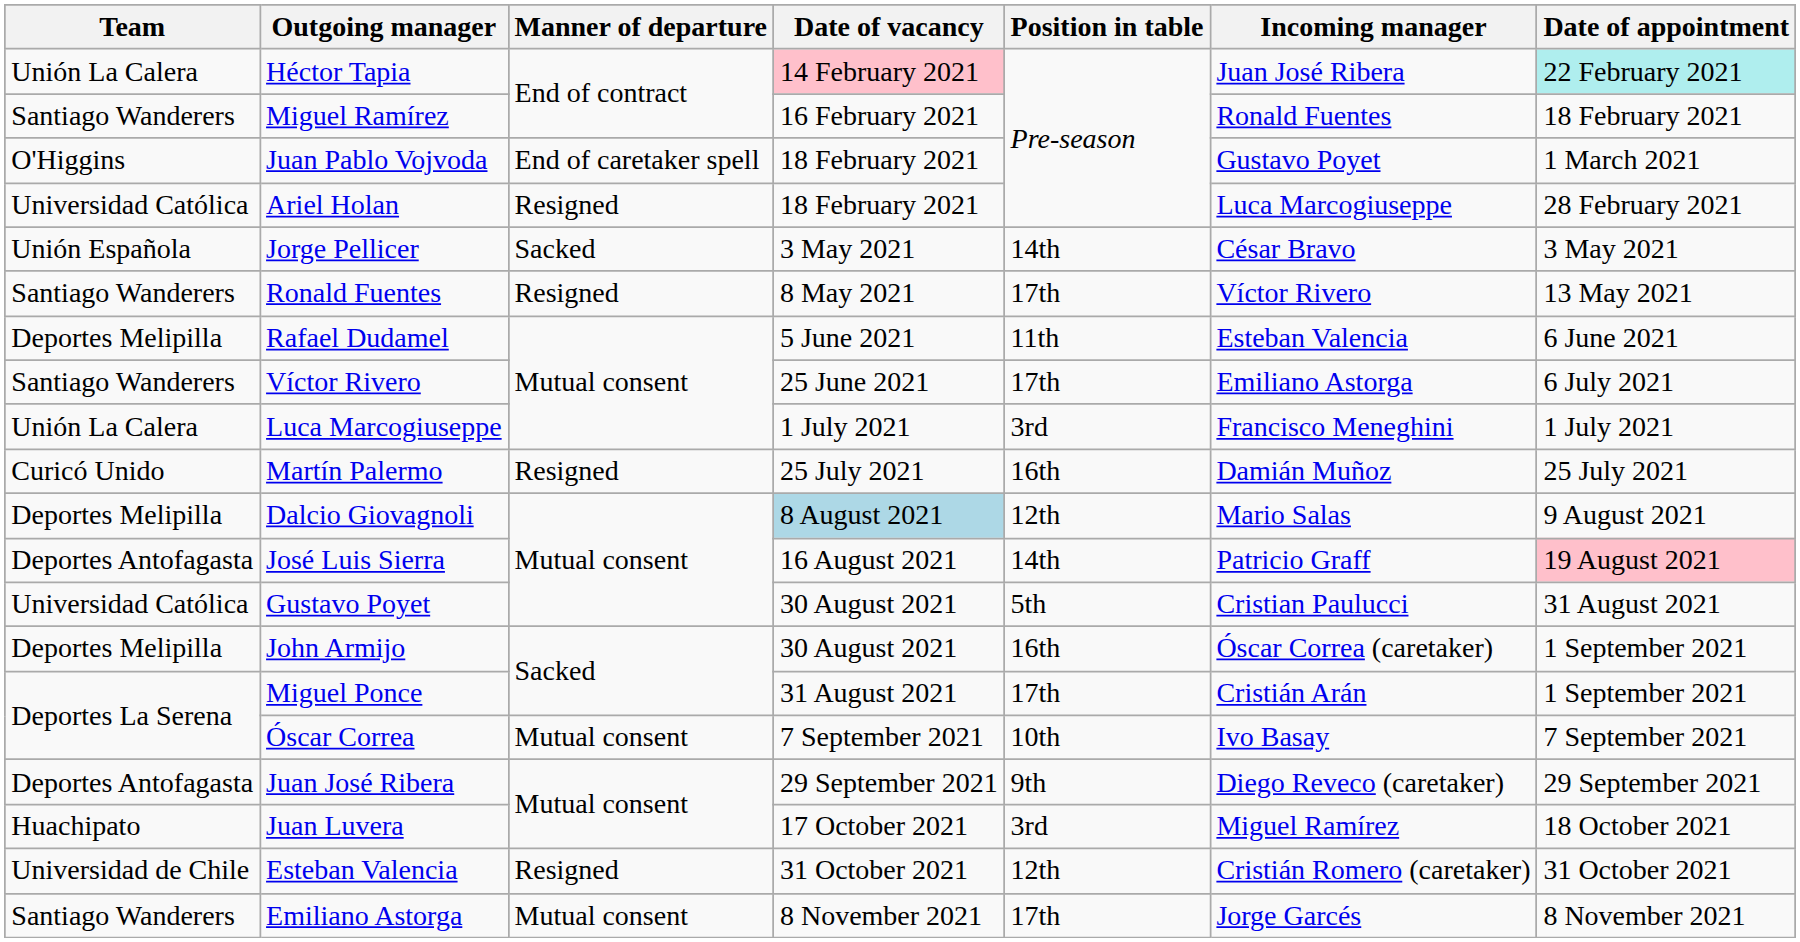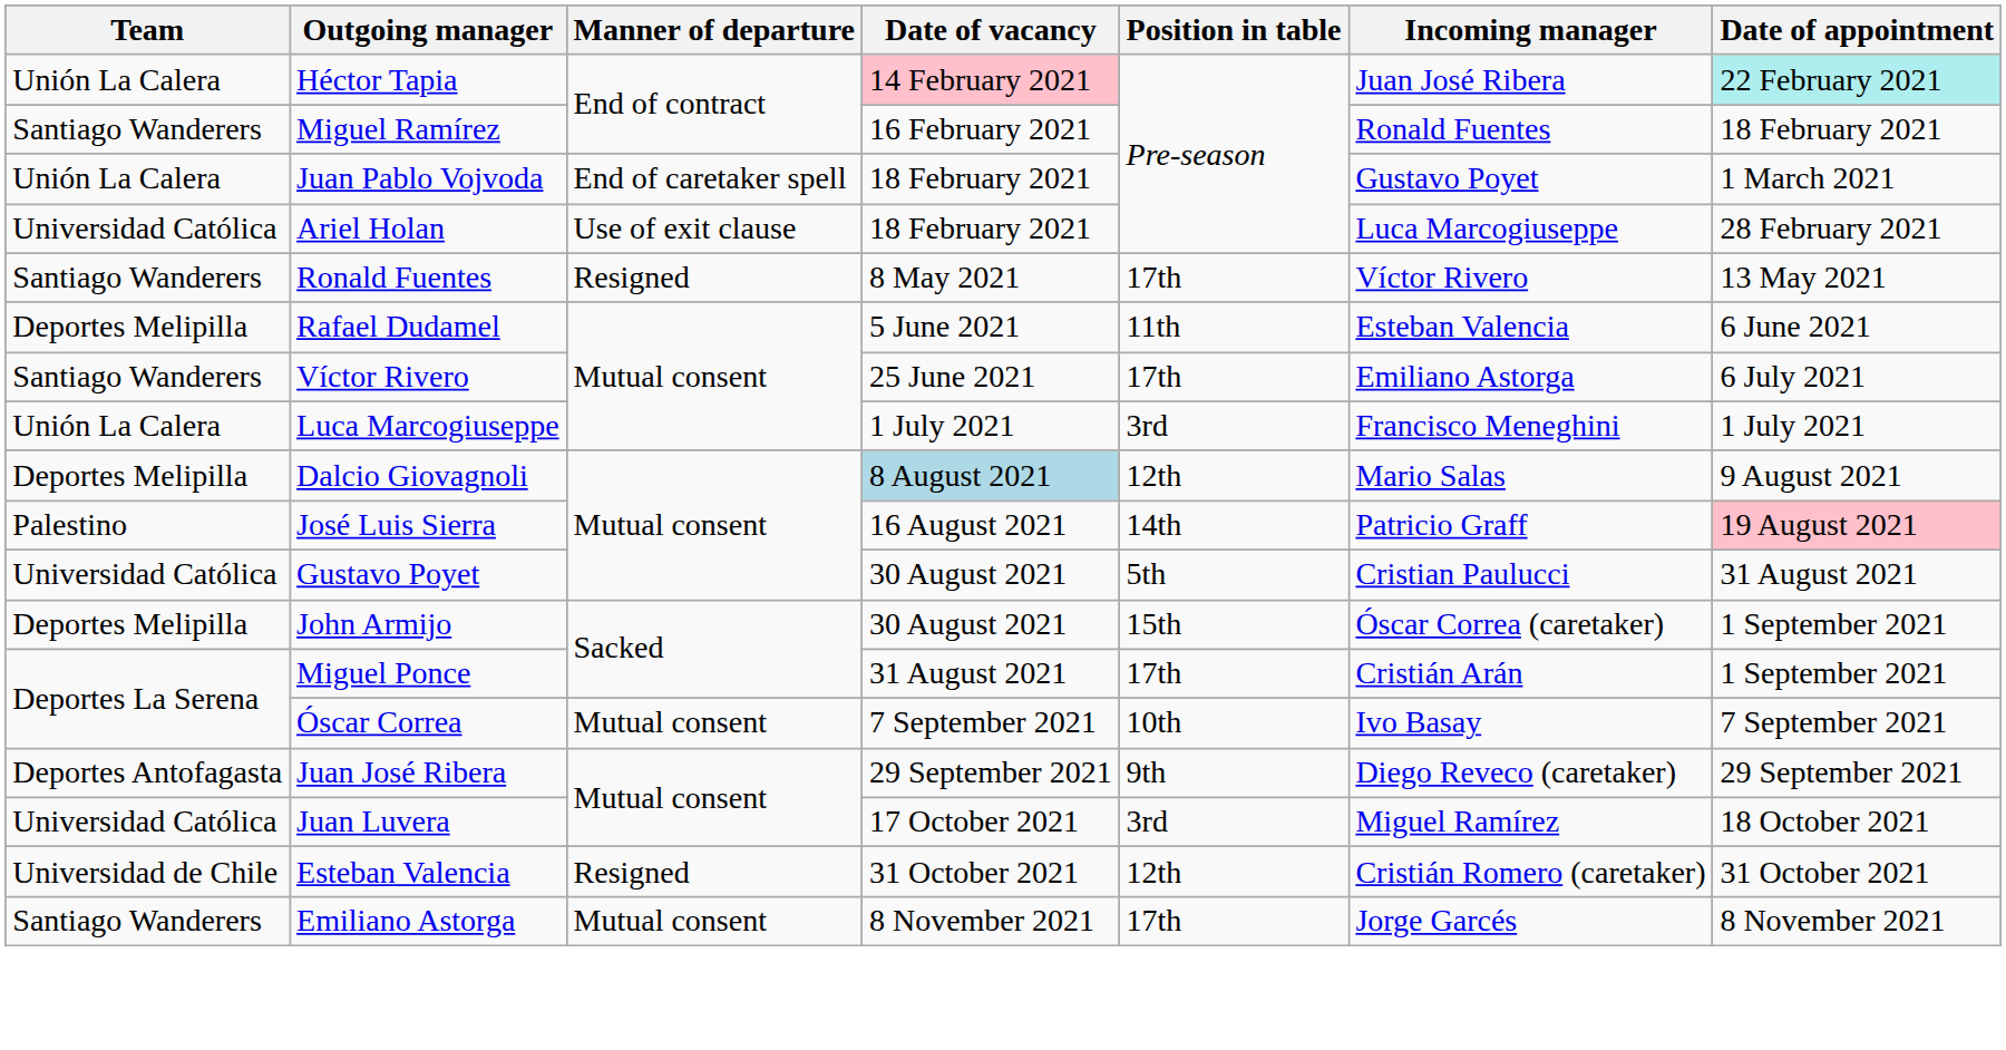Juan Pablo Vojvoda | Team: O'Higgins -> Unión La Calera
Ariel Holan | Manner of departure: Resigned -> Use of exit clause
- row: Unión Española | Jorge Pellicer | Sacked | 3 May 2021 | 14th | César Bravo | 3 May 2021
- row: Curicó Unido | Martín Palermo | Resigned | 25 July 2021 | 16th | Damián Muñoz | 25 July 2021
José Luis Sierra | Team: Deportes Antofagasta -> Palestino
John Armijo | Position in table: 16th -> 15th
Juan Luvera | Team: Huachipato -> Universidad Católica
